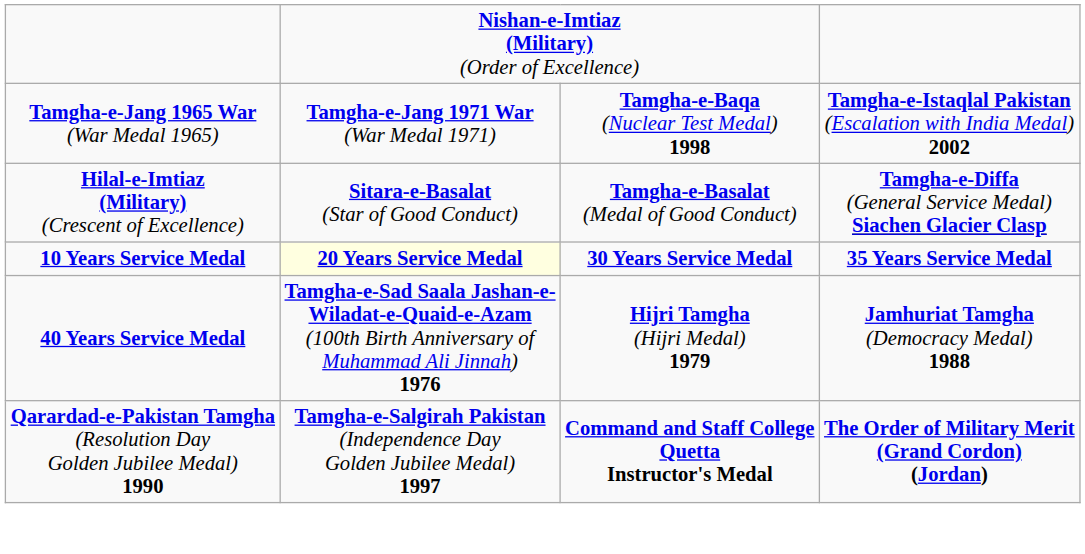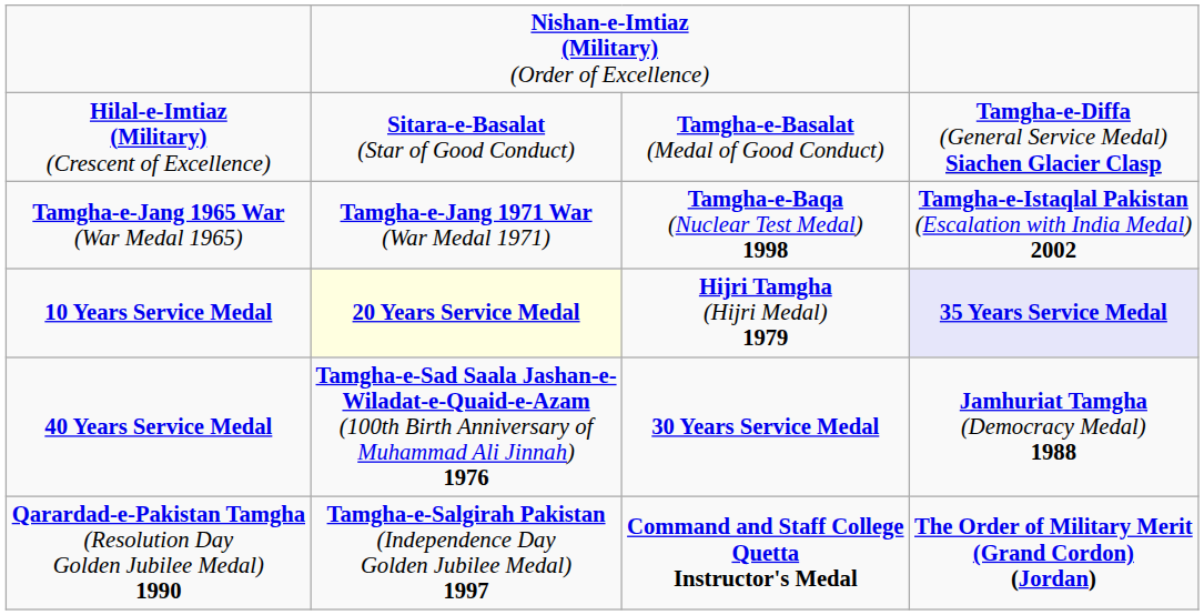rows swapped: Hilal-e-Imtiaz (Military) (Crescent of Excellence) <-> Tamgha-e-Jang 1965 War (War Medal 1965)
10 Years Service Medal | column 3: 30 Years Service Medal -> Hijri Tamgha (Hijri Medal) 1979
10 Years Service Medal | column 4: no background -> lavender background
40 Years Service Medal | column 3: Hijri Tamgha (Hijri Medal) 1979 -> 30 Years Service Medal
